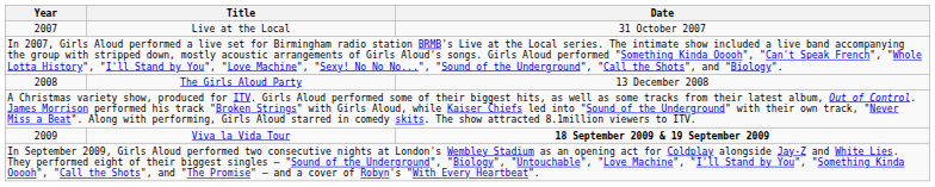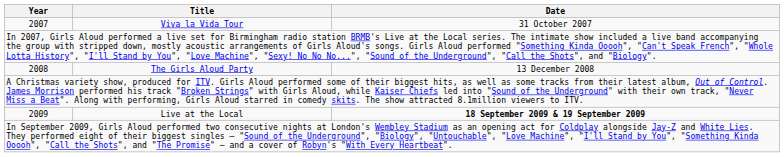2007 | Title: Live at the Local -> Viva la Vida Tour
2009 | Title: Viva la Vida Tour -> Live at the Local
